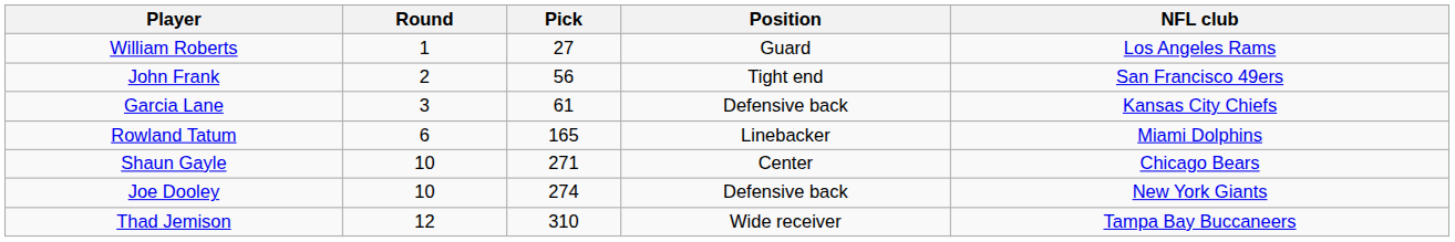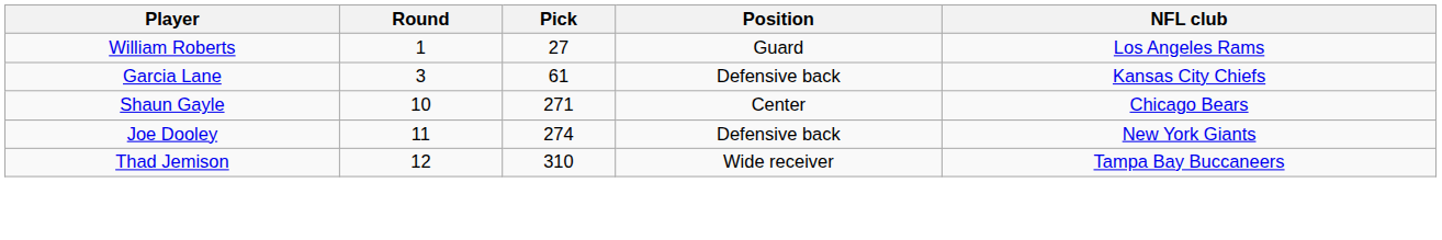- row: John Frank | 2 | 56 | Tight end | San Francisco 49ers
- row: Rowland Tatum | 6 | 165 | Linebacker | Miami Dolphins
Joe Dooley | Round: 10 -> 11
